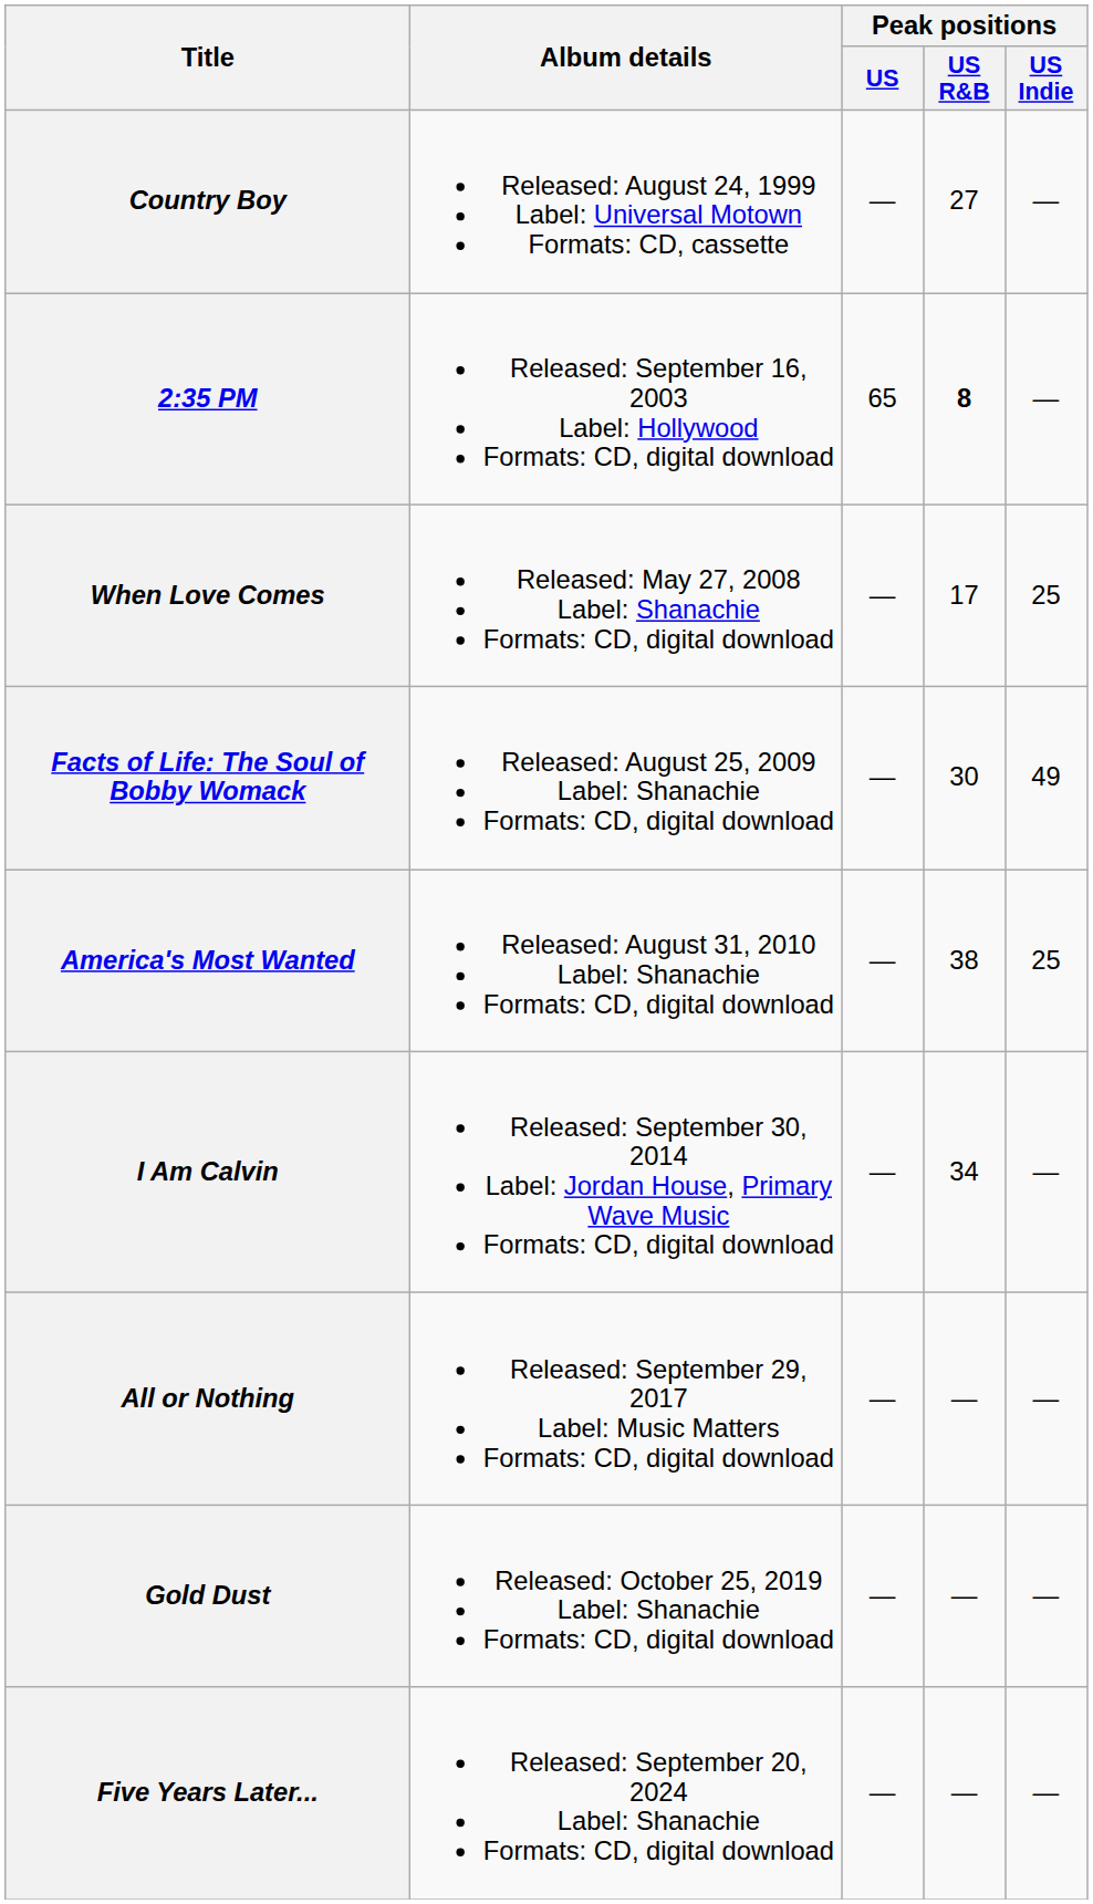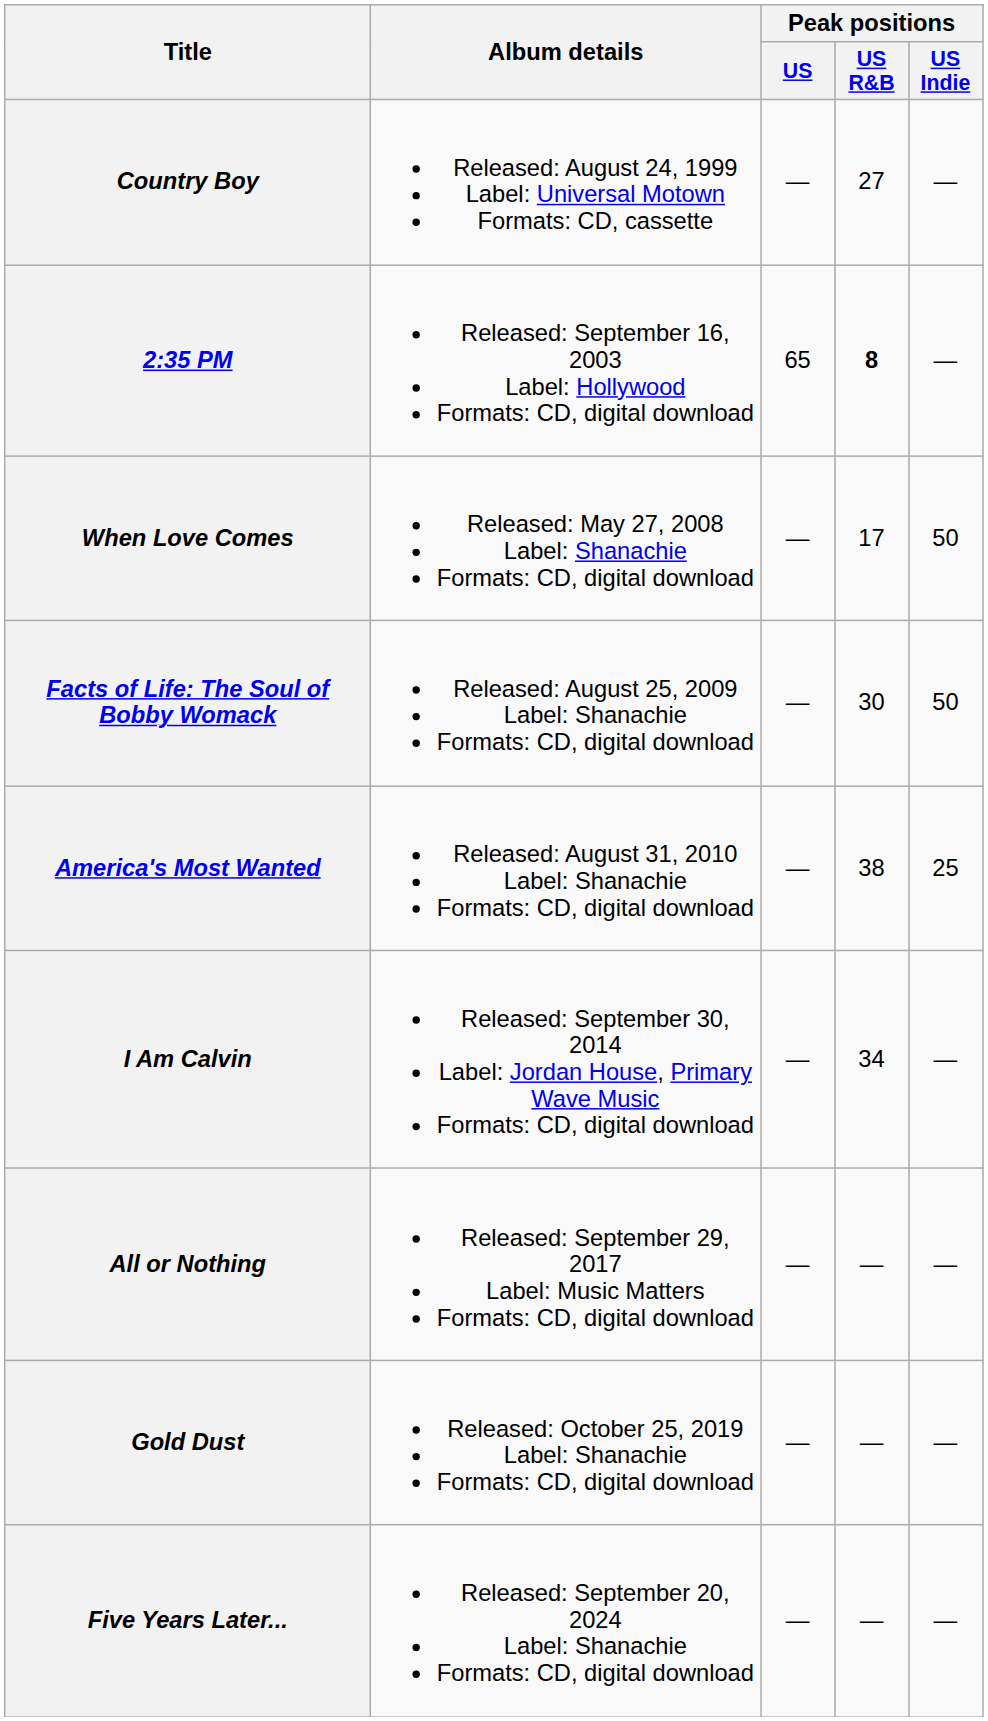When Love Comes | Peak positions / US Indie: 25 -> 50
Facts of Life: The Soul of Bobby Womack | Peak positions / US Indie: 49 -> 50
